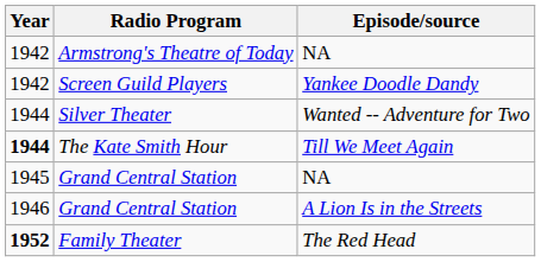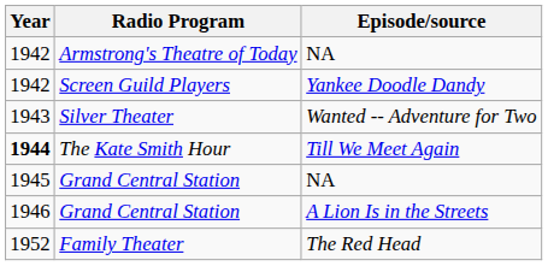Silver Theater | Year: 1944 -> 1943
Family Theater | Year: bold -> normal
